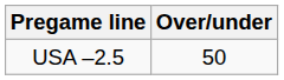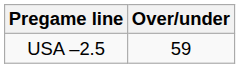USA –2.5 | Over/under: 50 -> 59
